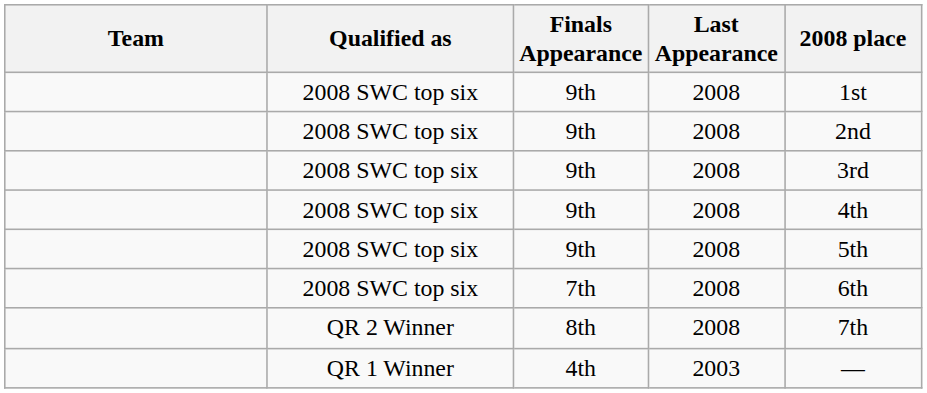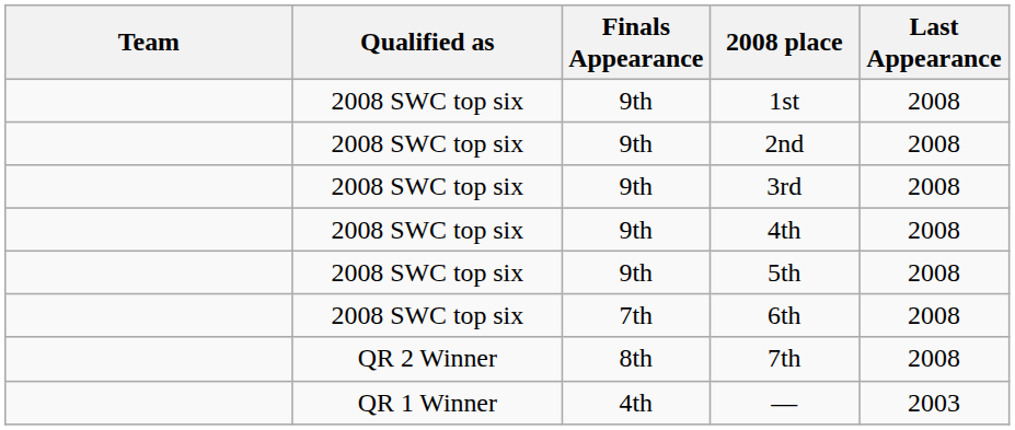columns swapped: Last Appearance <-> 2008 place
